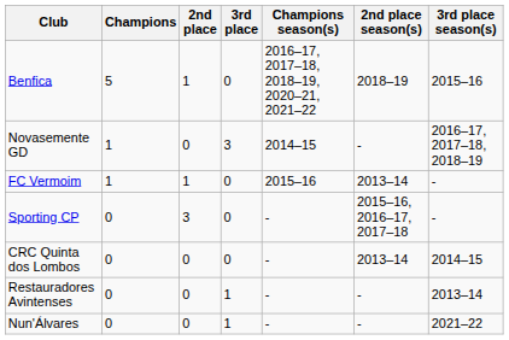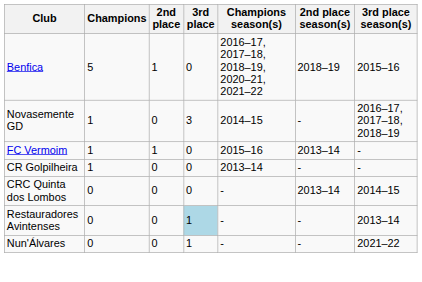+ row: CR Golpilheira | 1 | 0 | 0 | 2013–14 | - | -
- row: Sporting CP | 0 | 3 | 0 | - | 2015–16, 2016–17, 2017–18 | -
Restauradores Avintenses | 3rd place: no background -> lightblue background
